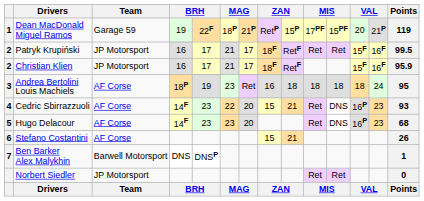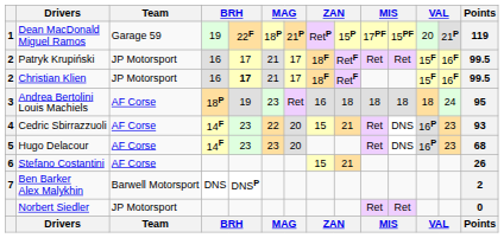Christian Klien | column 5: normal -> bold
Christian Klien | Points: 95.9 -> 99.5
Ben Barker Alex Malykhin | Points: 1 -> 2
